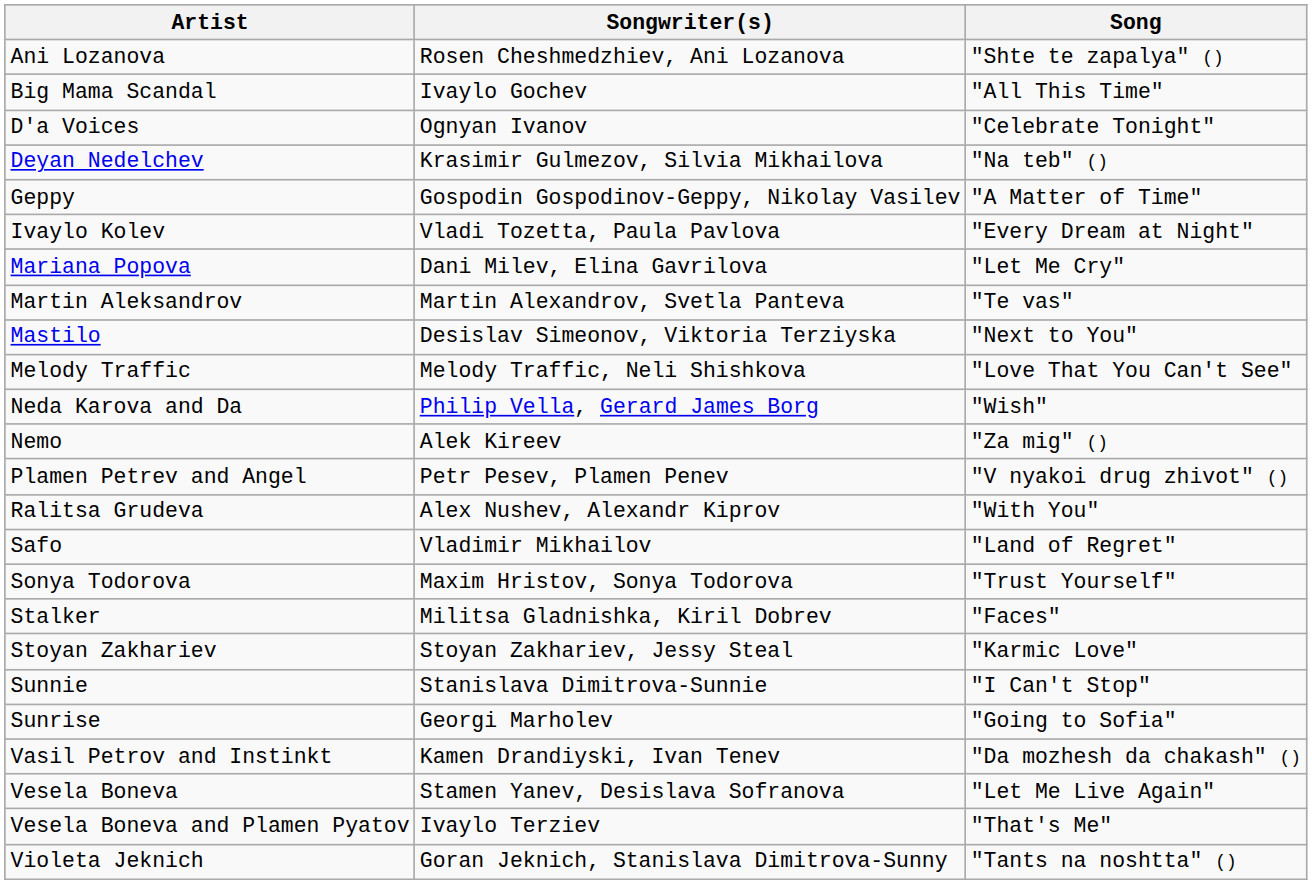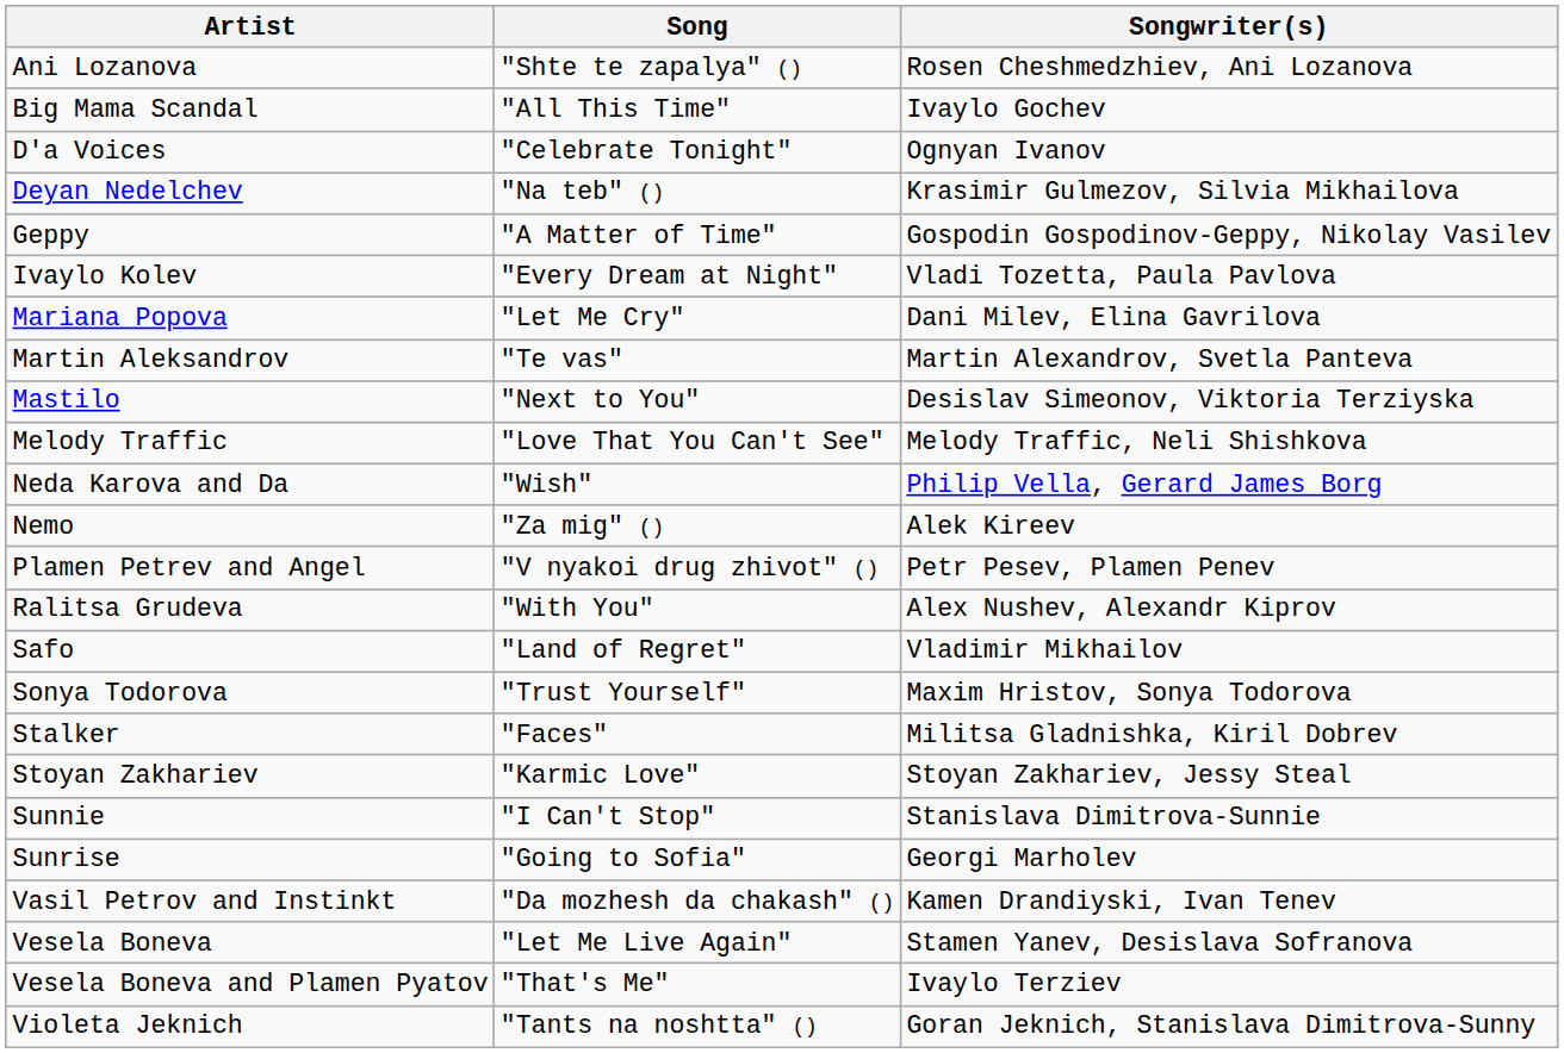columns swapped: Song <-> Songwriter(s)
